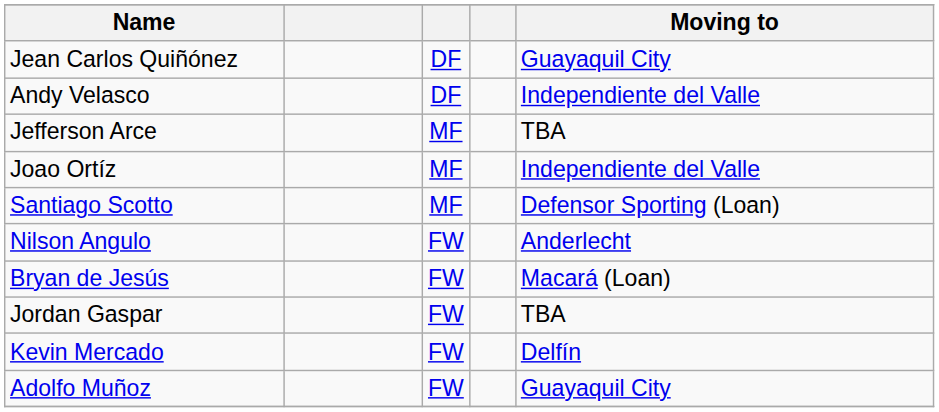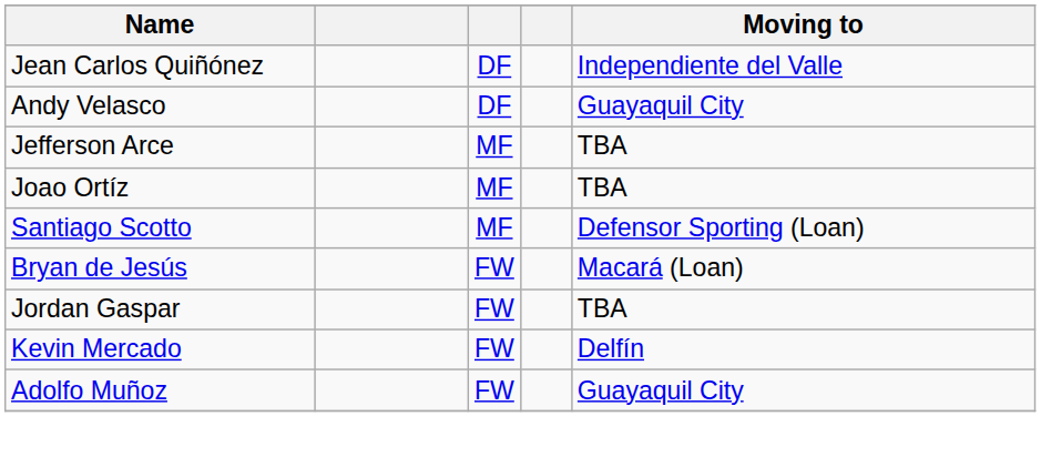Jean Carlos Quiñónez | Moving to: Guayaquil City -> Independiente del Valle
Andy Velasco | Moving to: Independiente del Valle -> Guayaquil City
Joao Ortíz | Moving to: Independiente del Valle -> TBA
- row: Nilson Angulo | FW | Anderlecht
